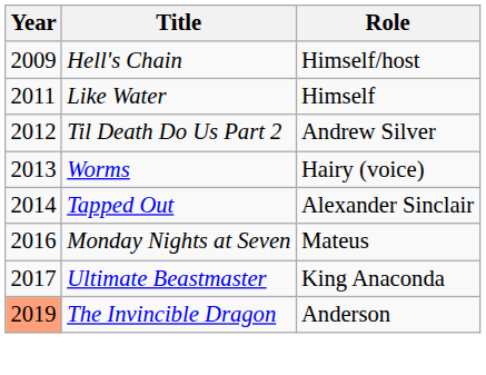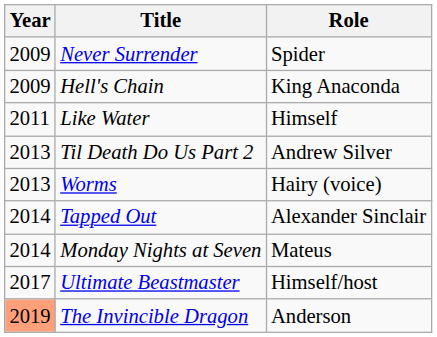+ row: 2009 | Never Surrender | Spider
Hell's Chain | Role: Himself/host -> King Anaconda
Til Death Do Us Part 2 | Year: 2012 -> 2013
Monday Nights at Seven | Year: 2016 -> 2014
Ultimate Beastmaster | Role: King Anaconda -> Himself/host
